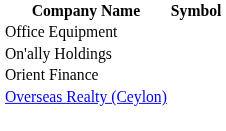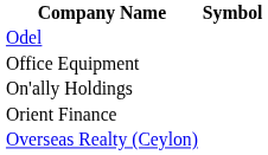+ row: Odel
